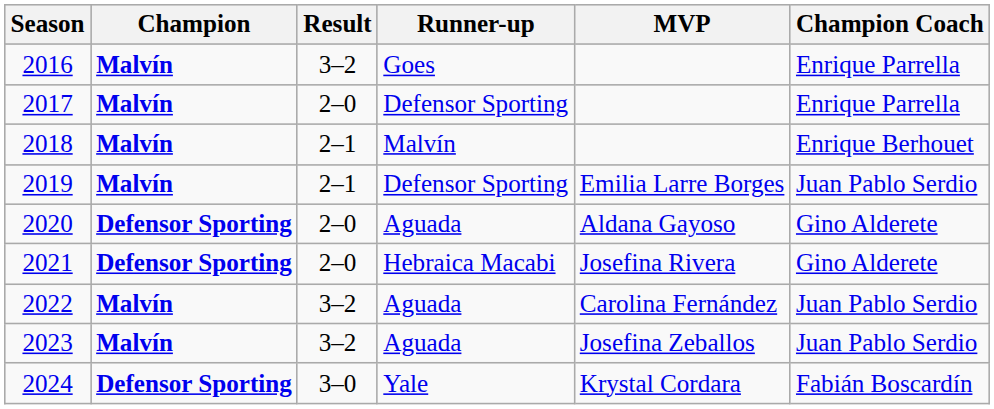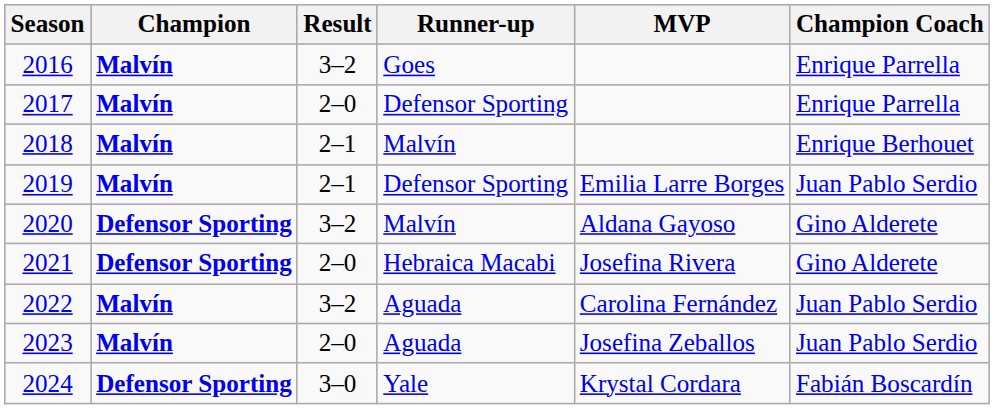2020 | Result: 2–0 -> 3–2
2020 | Runner-up: Aguada -> Malvín
2023 | Result: 3–2 -> 2–0
